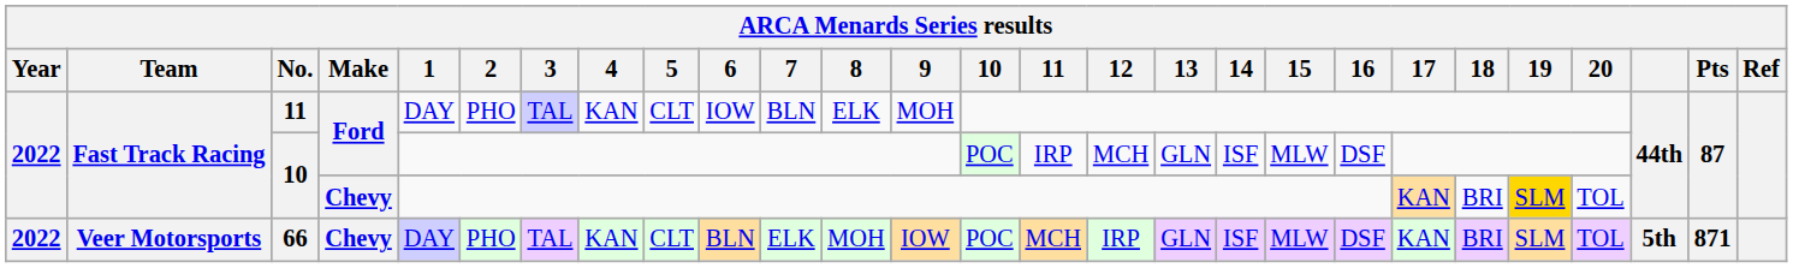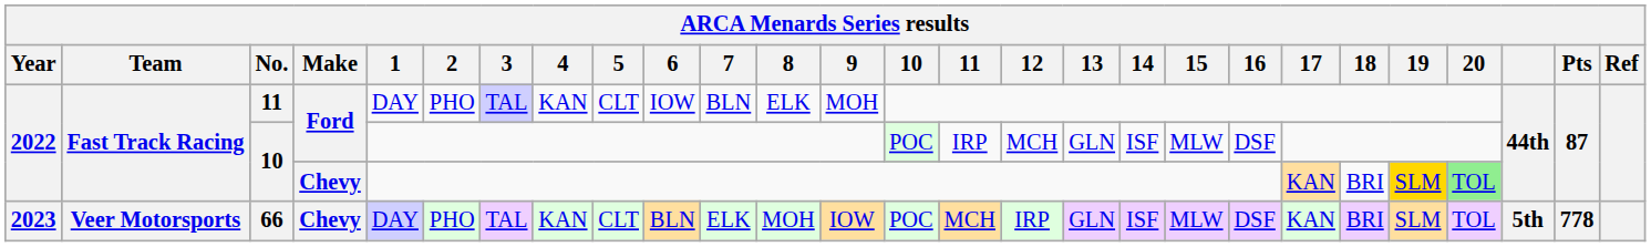10 / Chevy | 20: no background -> lightgreen background
66 | Year: 2022 -> 2023
66 | Pts: 871 -> 778
